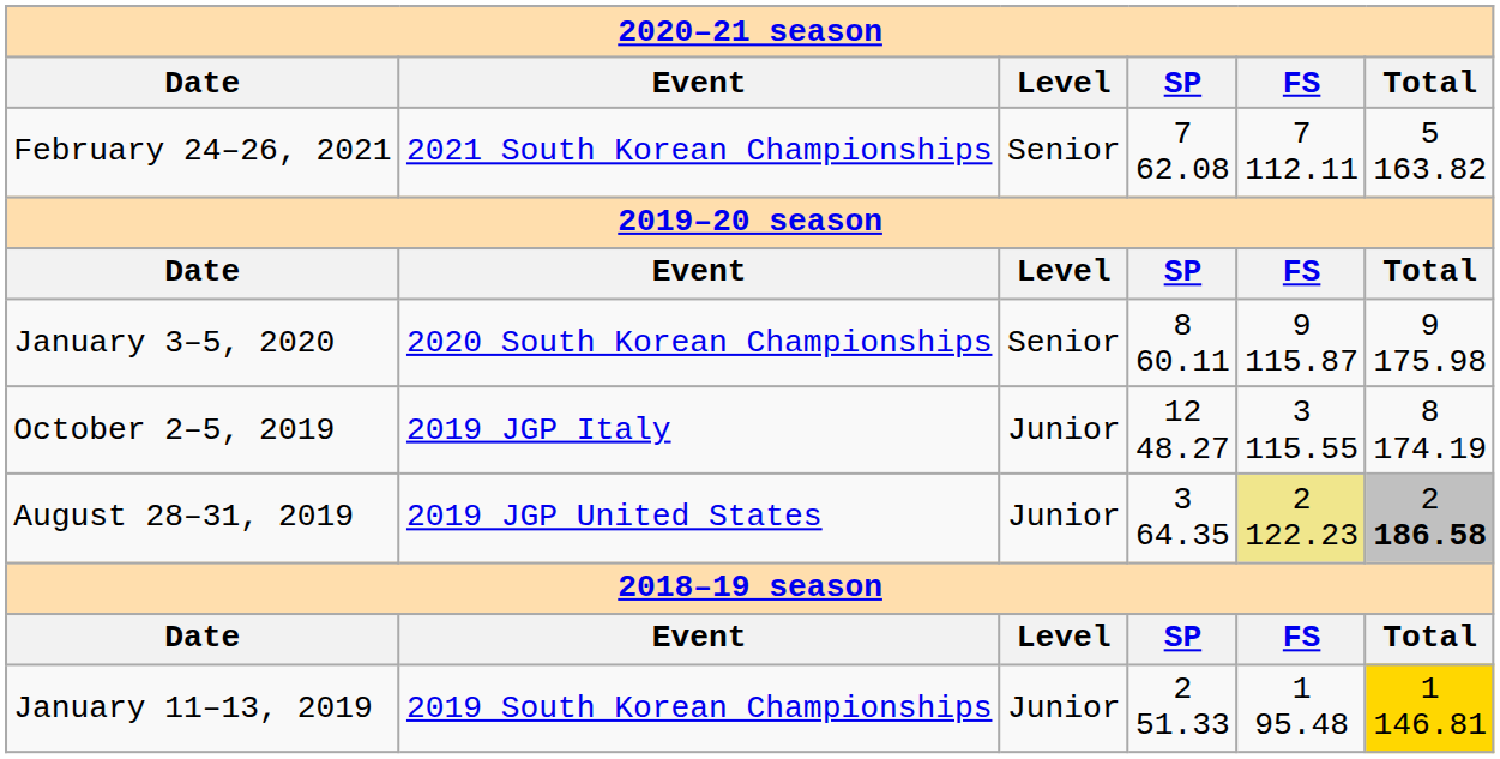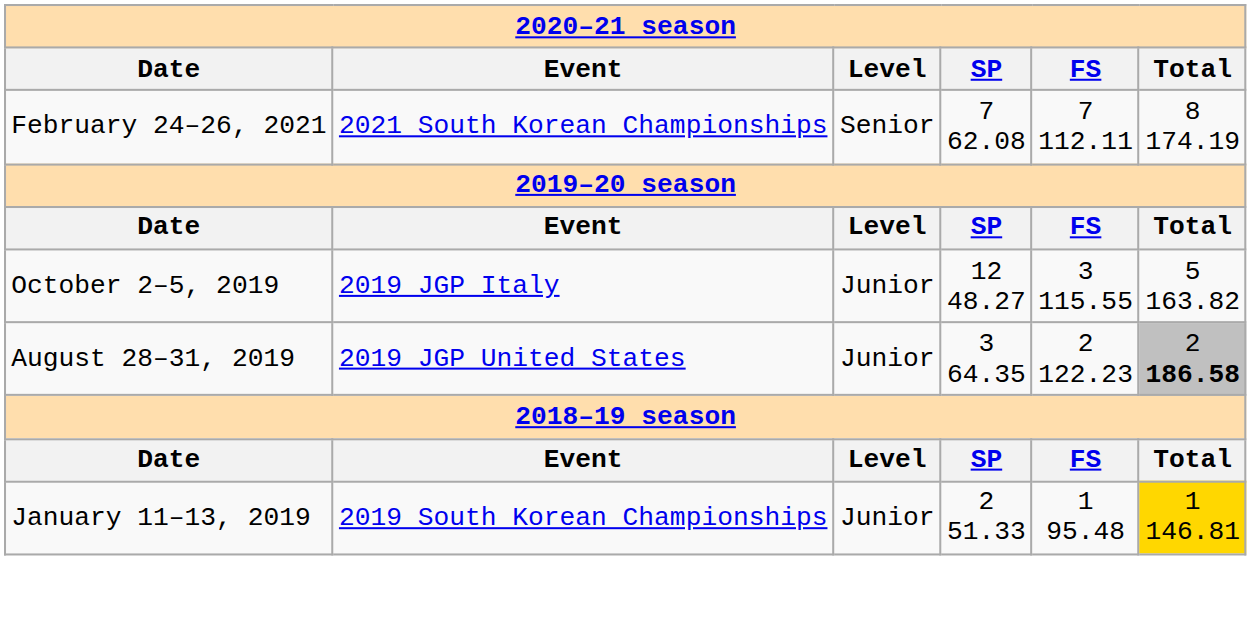February 24–26, 2021 | Total: 5 163.82 -> 8 174.19
- row: January 3–5, 2020 | 2020 South Korean Championships | Senior | 8 60.11 | 9 115.87 | 9 175.98
October 2–5, 2019 | Total: 8 174.19 -> 5 163.82
August 28–31, 2019 | FS: khaki background -> no background
